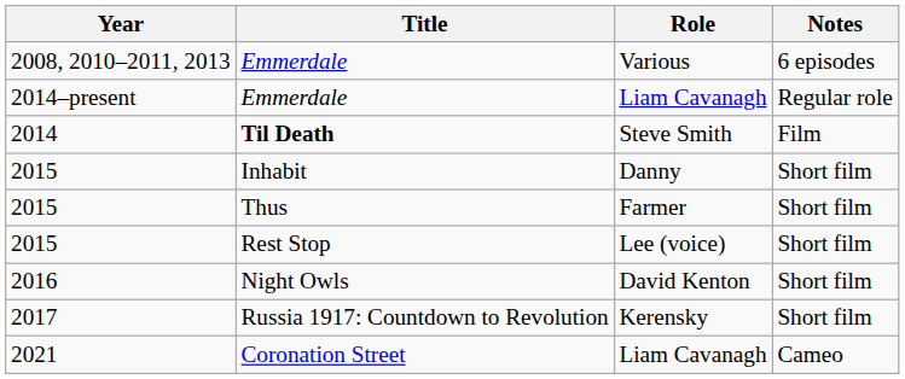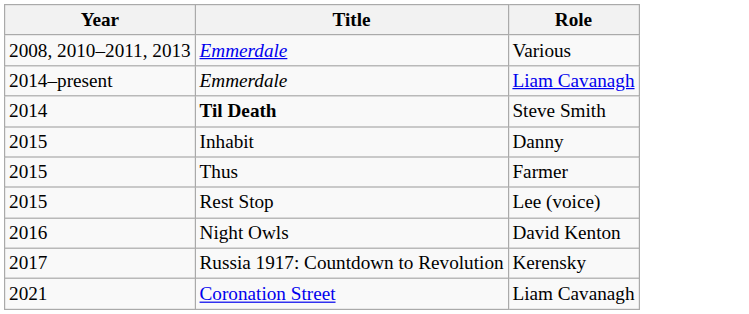- column: Notes | 6 episodes | Regular role | Film | Short film | Short film | Short film | Short film | Short film | Cameo
